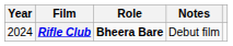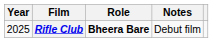Rifle Club | Year: 2024 -> 2025
